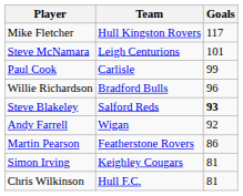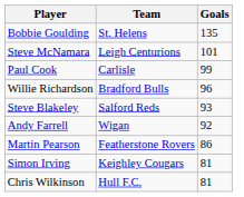+ row: Bobbie Goulding | St. Helens | 135
- row: Mike Fletcher | Hull Kingston Rovers | 117
Steve Blakeley | Goals: bold -> normal
